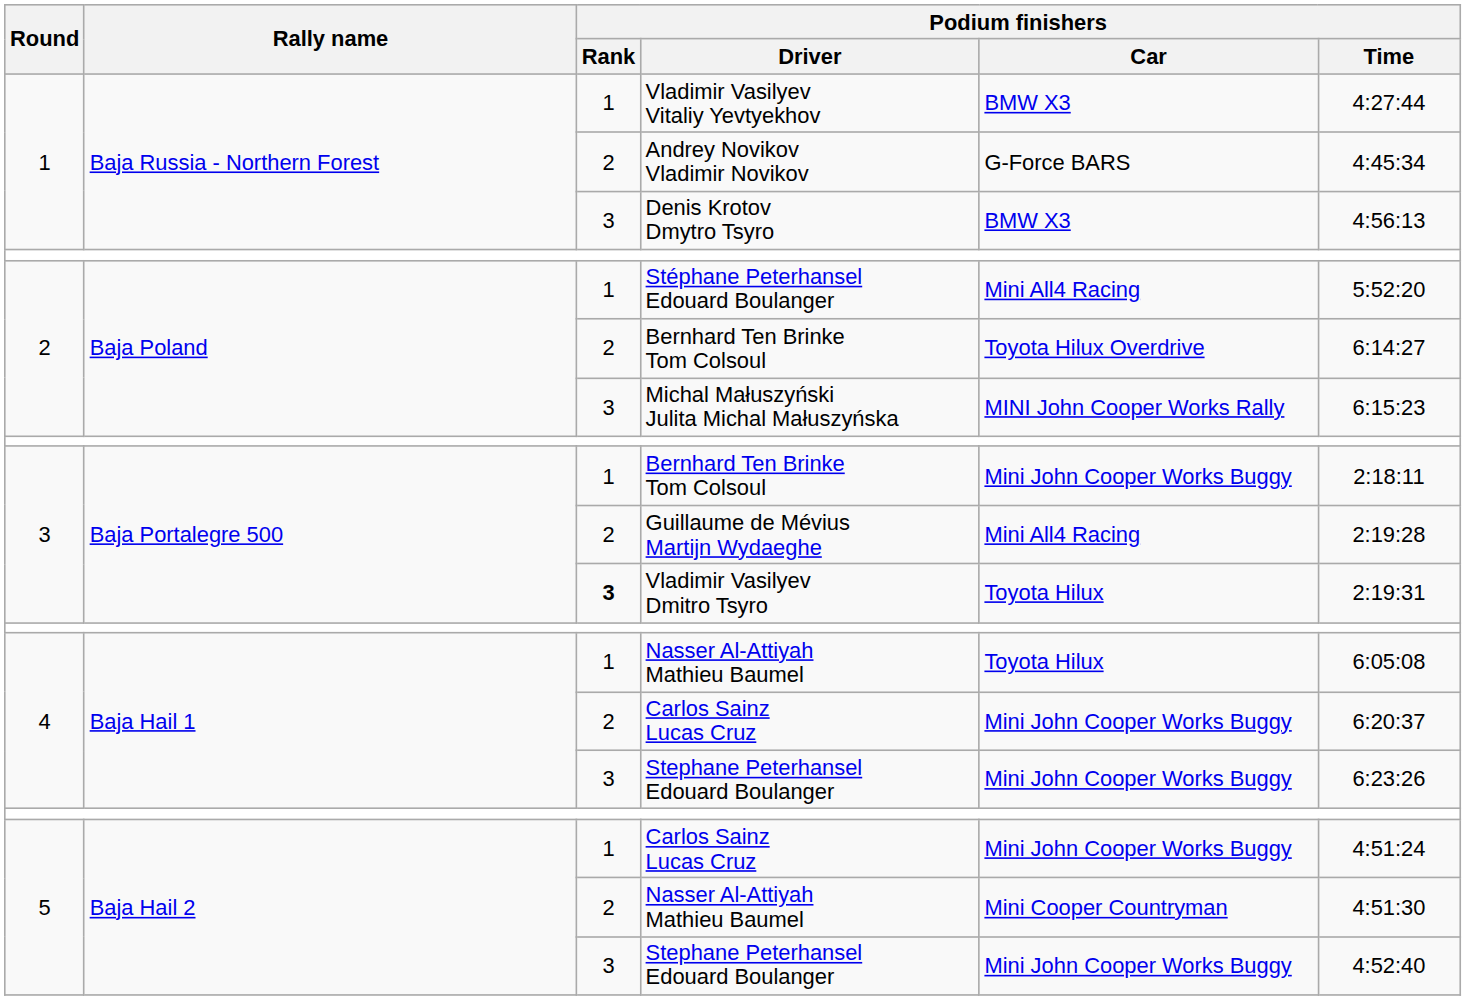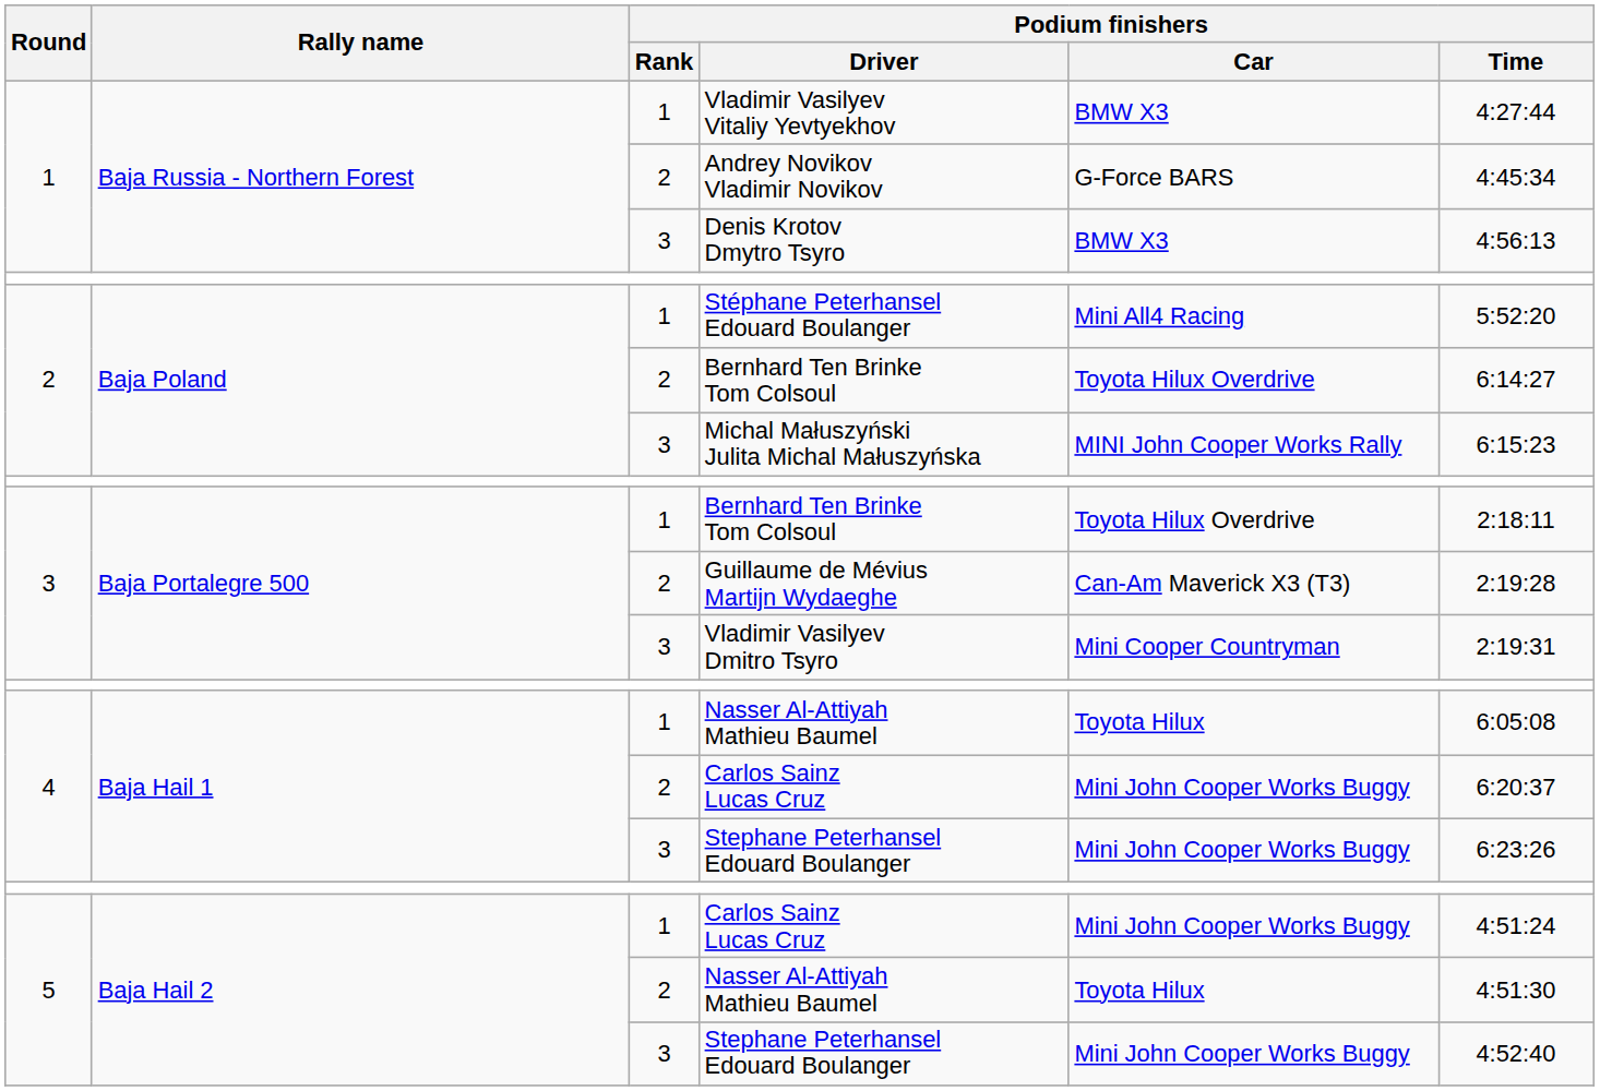3 / Bernhard Ten Brinke Tom Colsoul | Podium finishers / Car: Mini John Cooper Works Buggy -> Toyota Hilux Overdrive
Guillaume de Mévius Martijn Wydaeghe | Podium finishers / Car: Mini All4 Racing -> Can-Am Maverick X3 (T3)
Vladimir Vasilyev Dmitro Tsyro | Podium finishers / Rank: bold -> normal
Vladimir Vasilyev Dmitro Tsyro | Podium finishers / Car: Toyota Hilux -> Mini Cooper Countryman
5 / Nasser Al-Attiyah Mathieu Baumel | Podium finishers / Car: Mini Cooper Countryman -> Toyota Hilux
